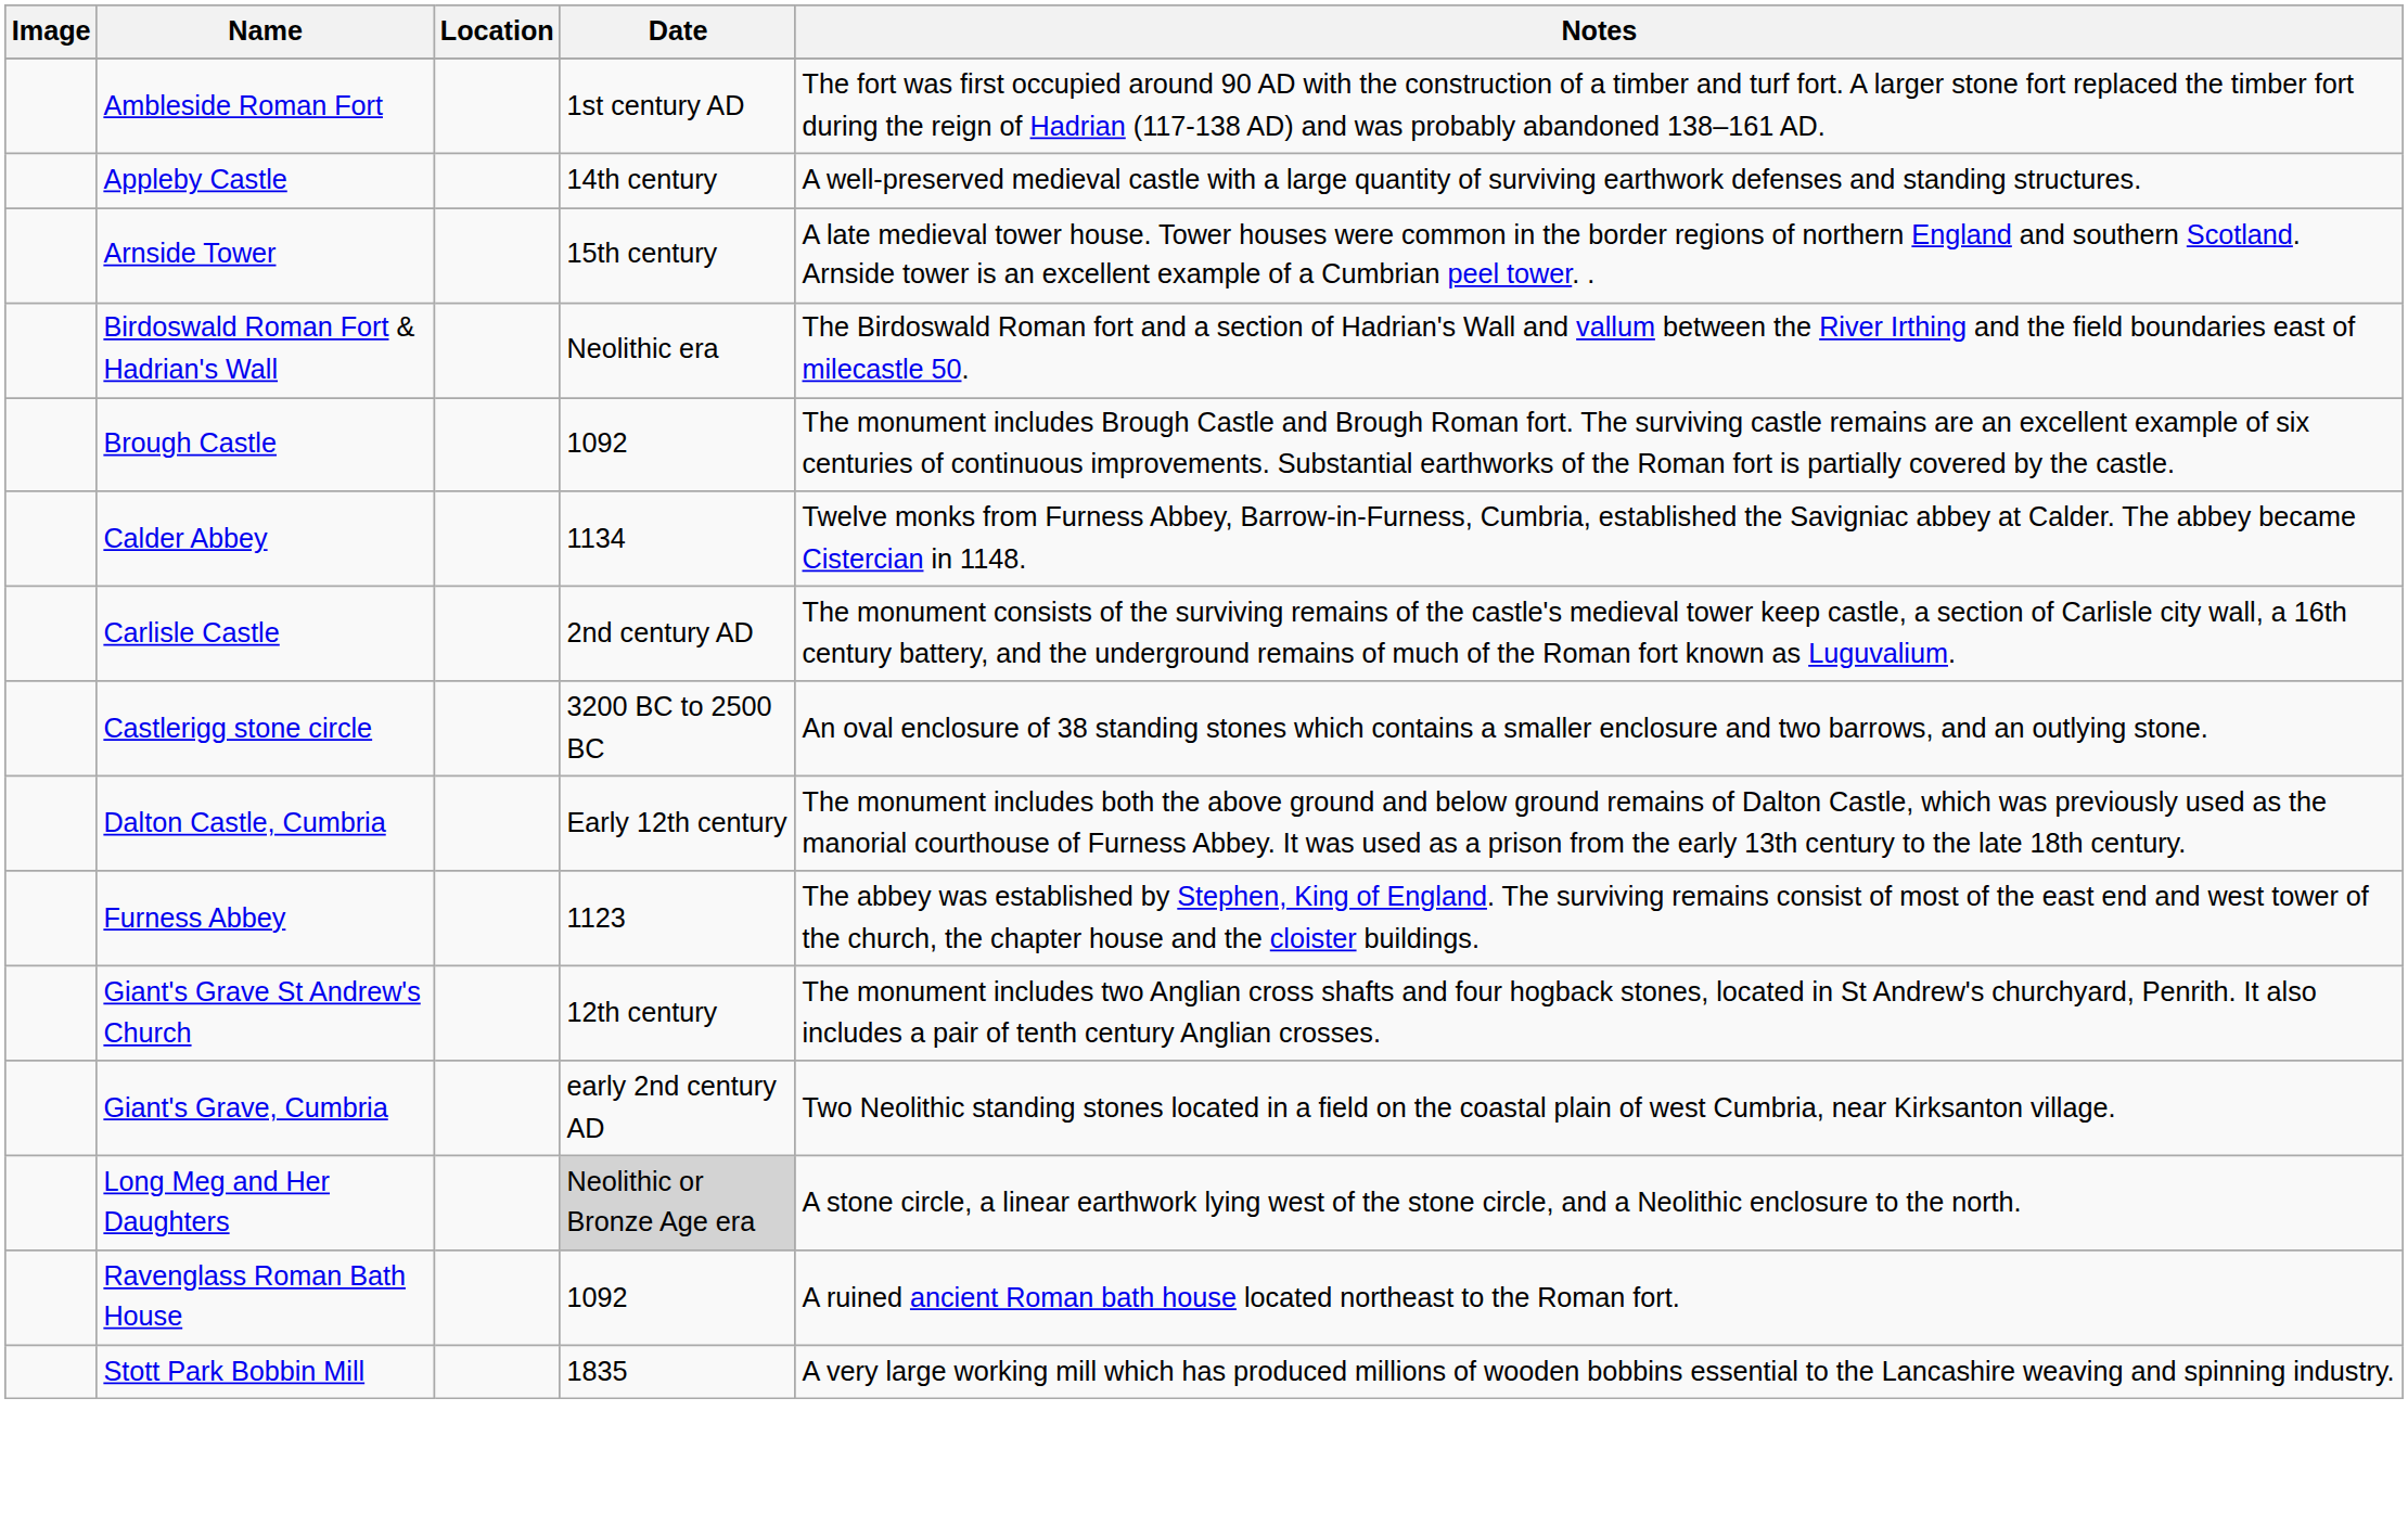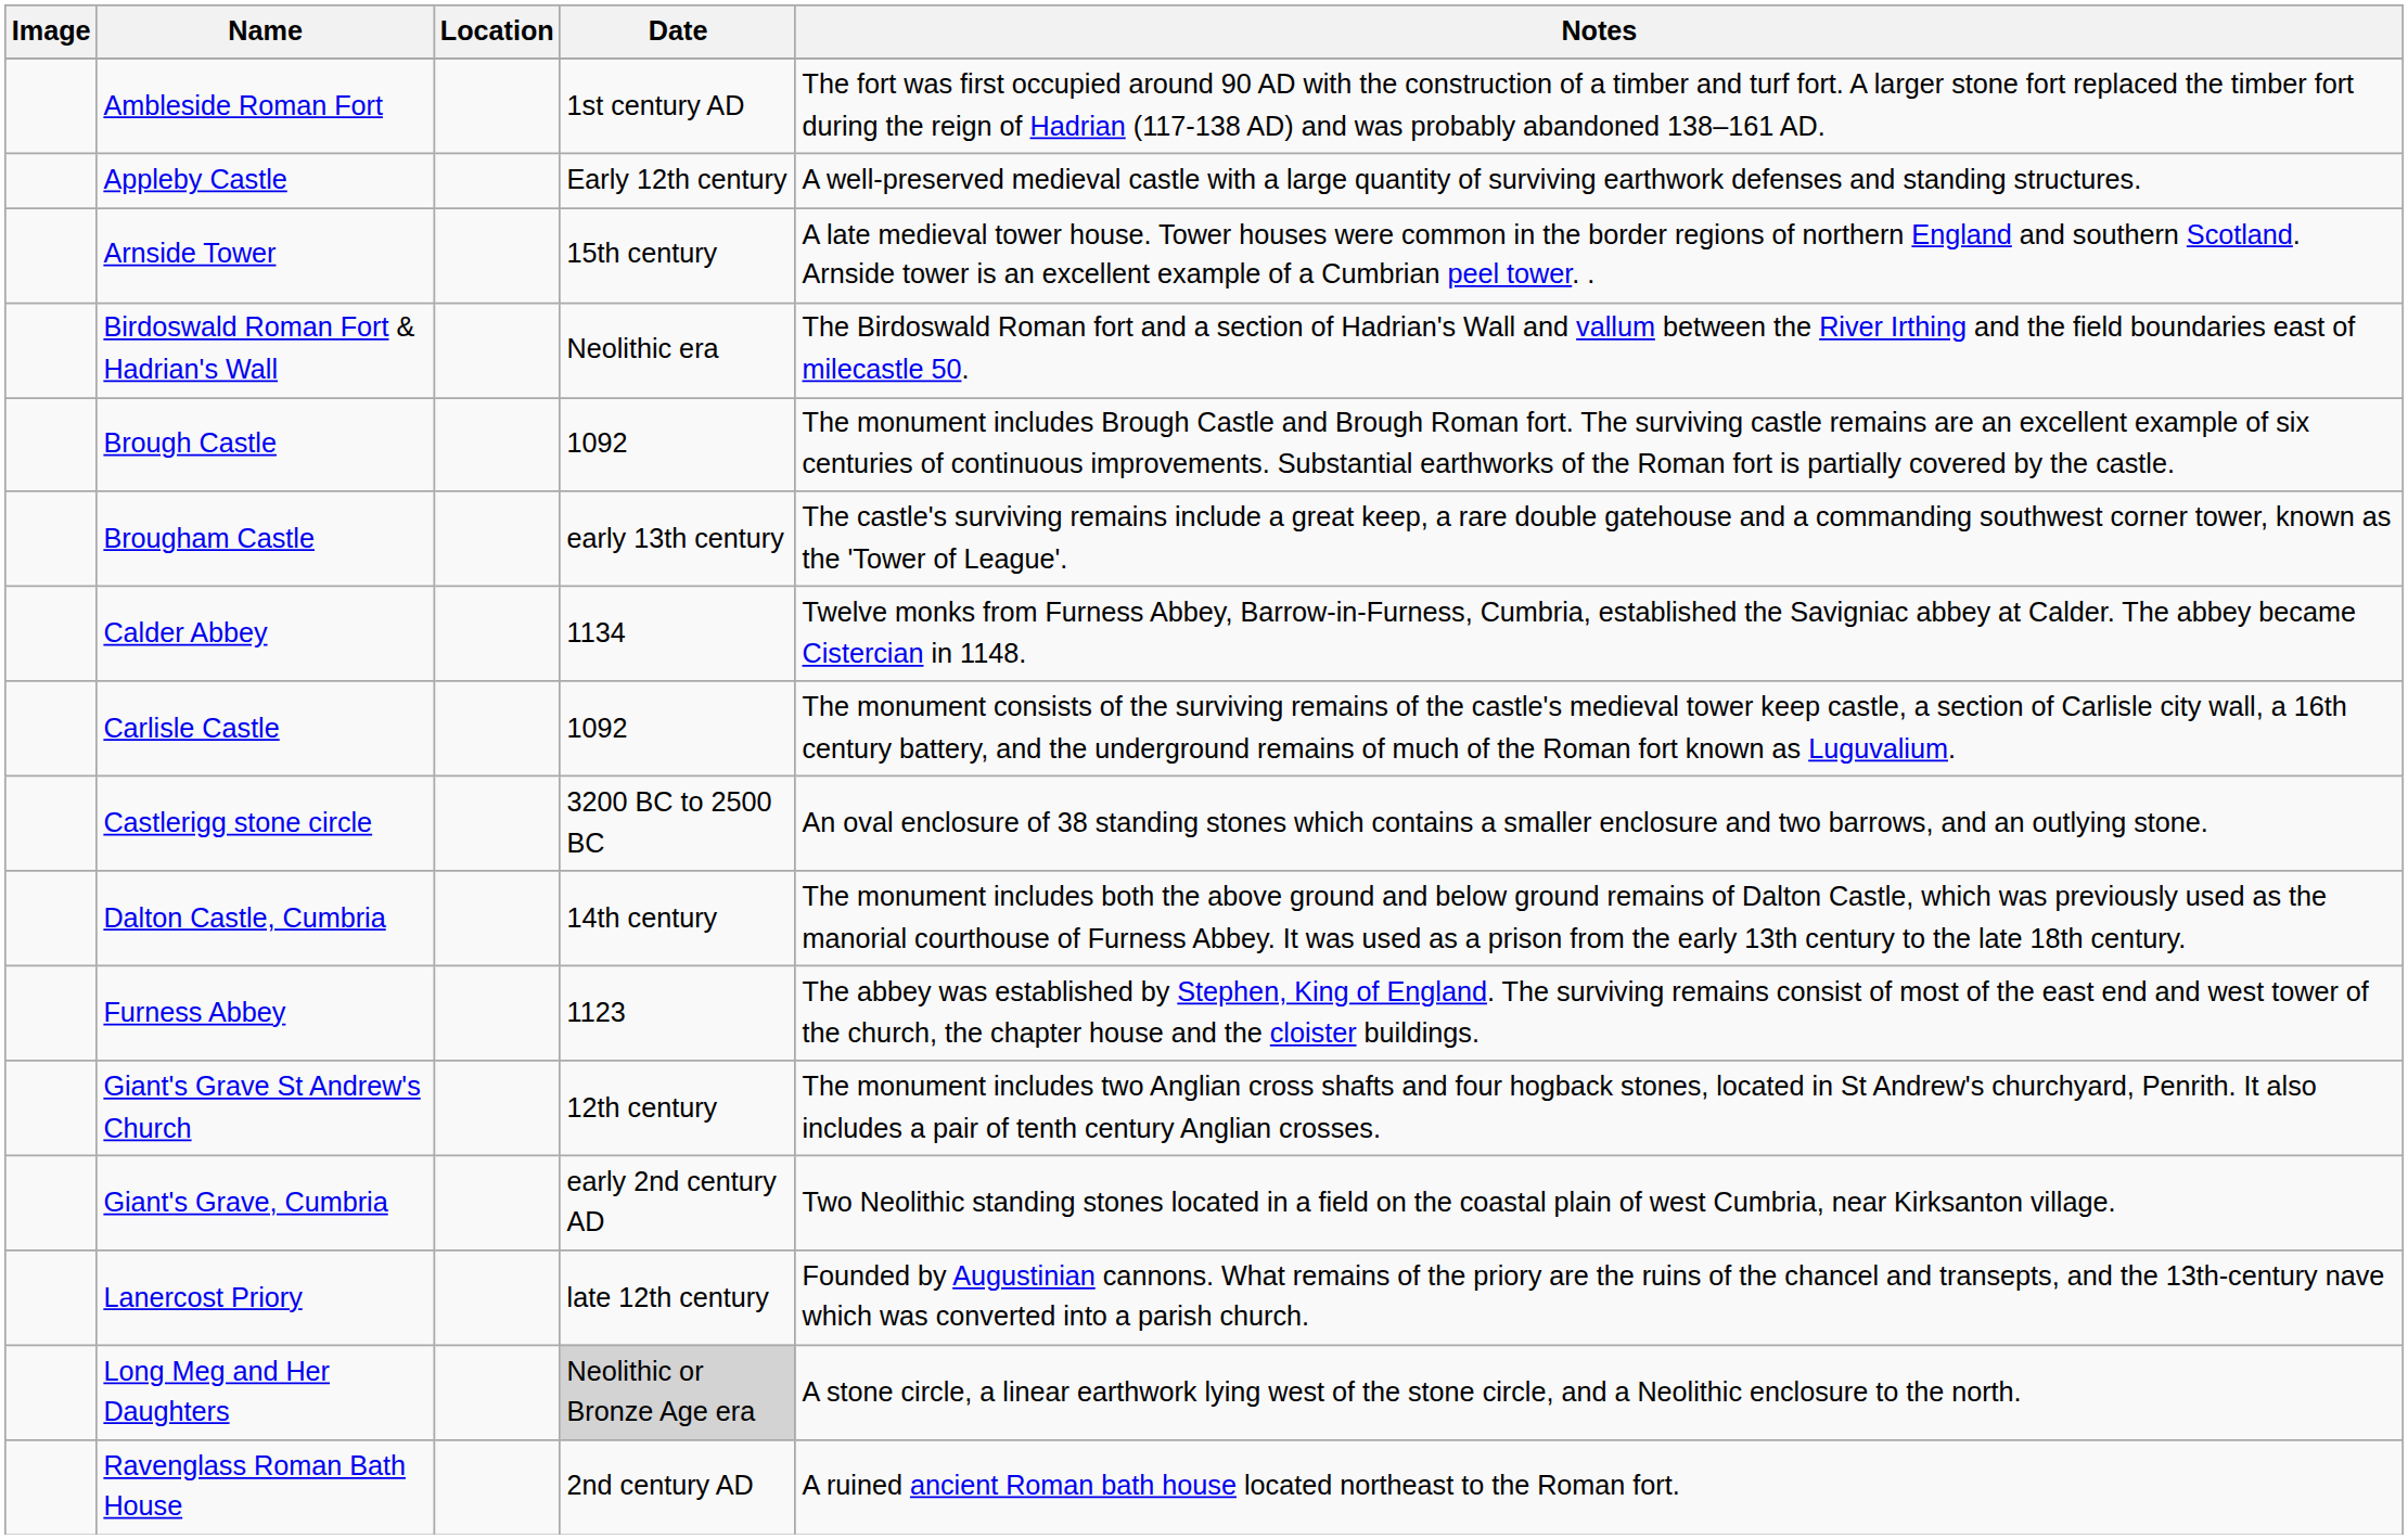Appleby Castle | Date: 14th century -> Early 12th century
+ row: Brougham Castle | early 13th century | The castle's surviving remains include a great keep, a rare double gatehouse and a commanding southwest corner tower, known as the 'Tower of League'.
Carlisle Castle | Date: 2nd century AD -> 1092
Dalton Castle, Cumbria | Date: Early 12th century -> 14th century
+ row: Lanercost Priory | late 12th century | Founded by Augustinian cannons. What remains of the priory are the ruins of the chancel and transepts, and the 13th-century nave which was converted into a parish church.
Ravenglass Roman Bath House | Date: 1092 -> 2nd century AD
- row: Stott Park Bobbin Mill | 1835 | A very large working mill which has produced millions of wooden bobbins essential to the Lancashire weaving and spinning industry.
